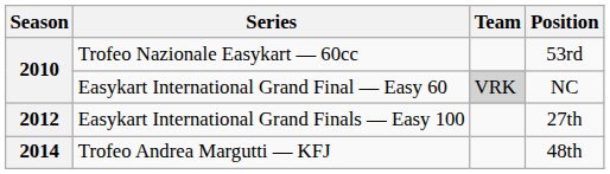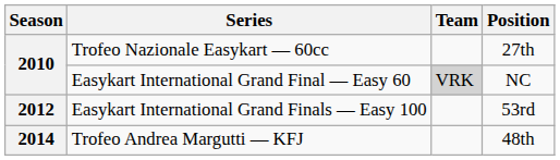Trofeo Nazionale Easykart — 60cc | Position: 53rd -> 27th
Easykart International Grand Finals — Easy 100 | Position: 27th -> 53rd
